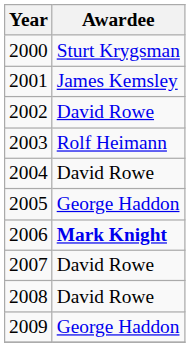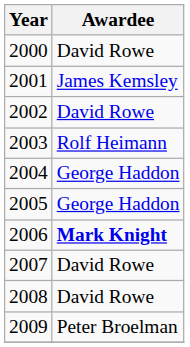2000 | Awardee: Sturt Krygsman -> David Rowe
2004 | Awardee: David Rowe -> George Haddon
2009 | Awardee: George Haddon -> Peter Broelman
